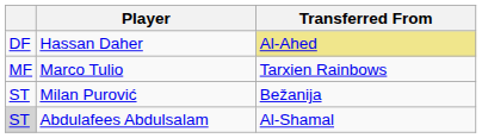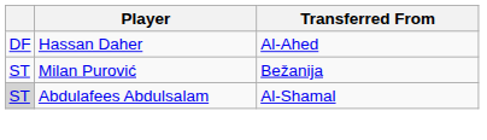Hassan Daher | Transferred From: khaki background -> no background
- row: MF | Marco Tulio | Tarxien Rainbows
